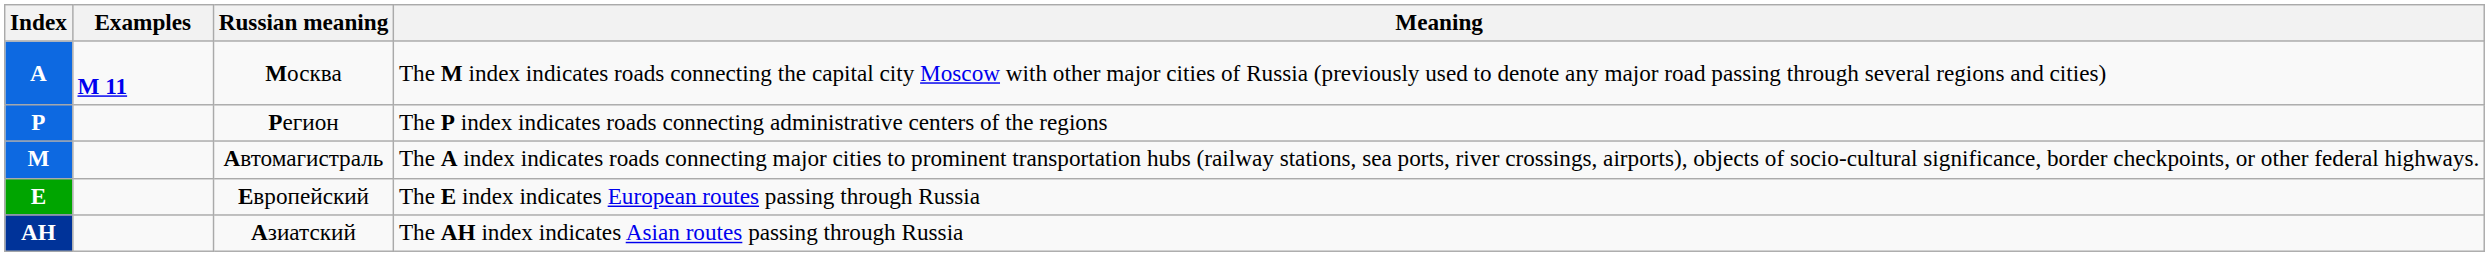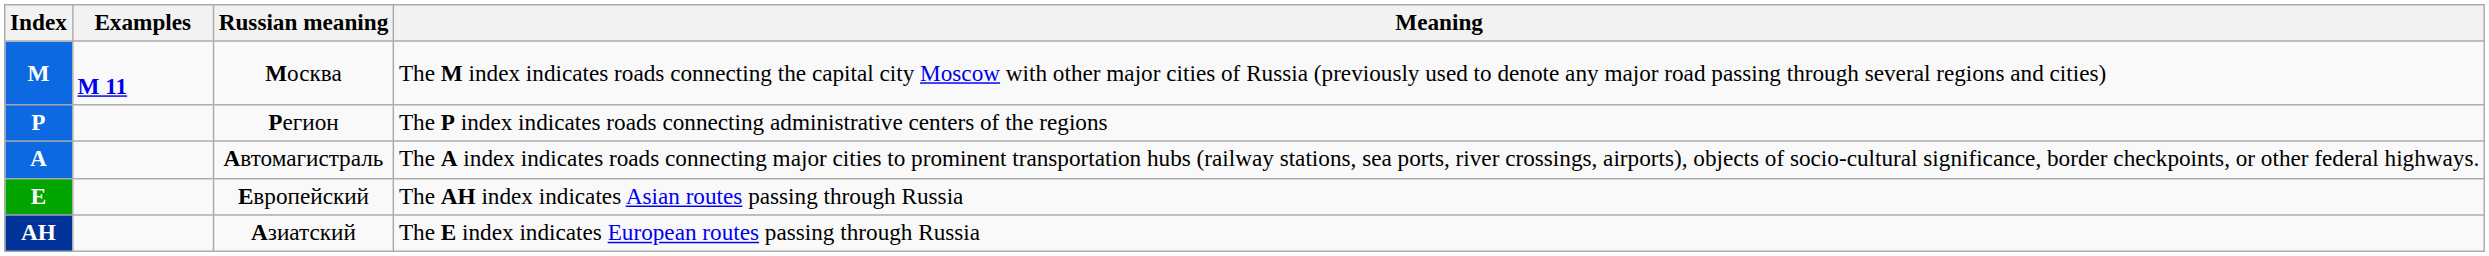Москва | Index: А -> M
Автомагистраль | Index: M -> А
Европейский | Meaning: The E index indicates European routes passing through Russia -> The AH index indicates Asian routes passing through Russia
Азиатский | Meaning: The AH index indicates Asian routes passing through Russia -> The E index indicates European routes passing through Russia
